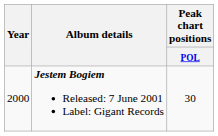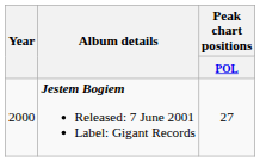Jestem Bogiem Released: 7 June 2001 Label: Gigant Records | Peak chart positions / POL: 30 -> 27
